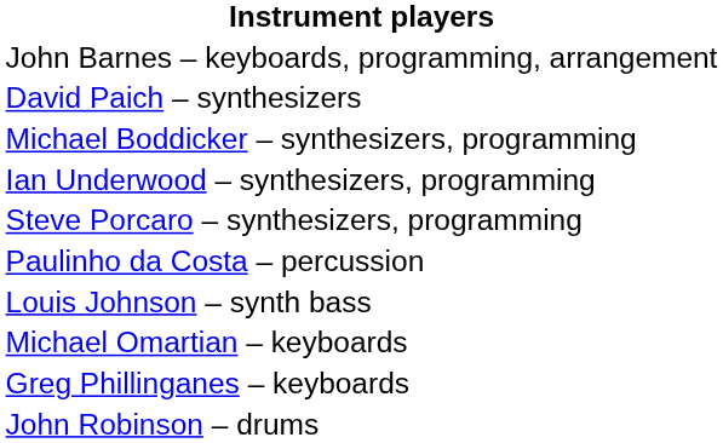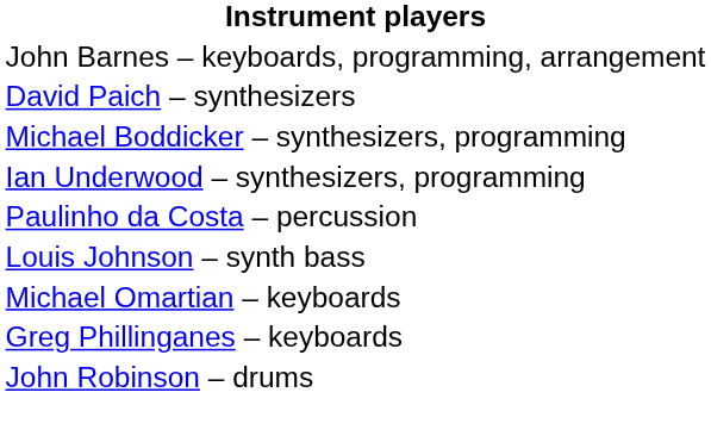- row: Steve Porcaro – synthesizers, programming
